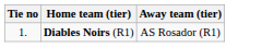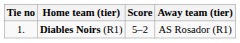+ column: Score | 5–2
